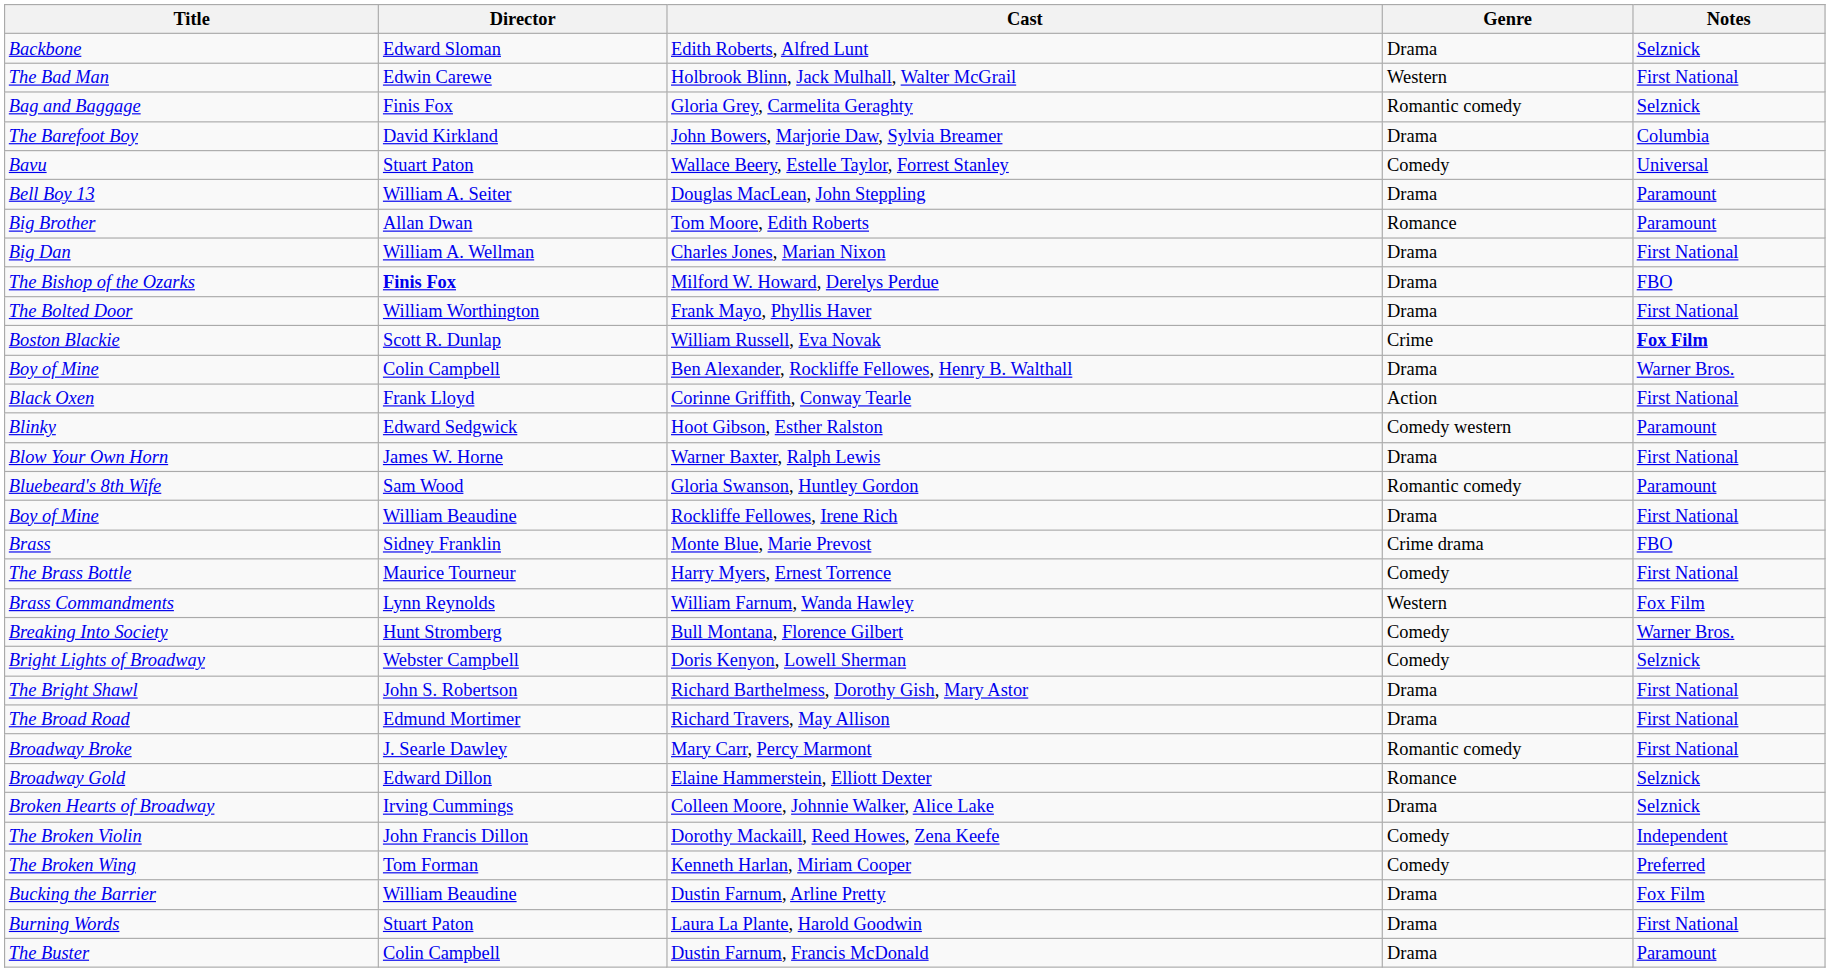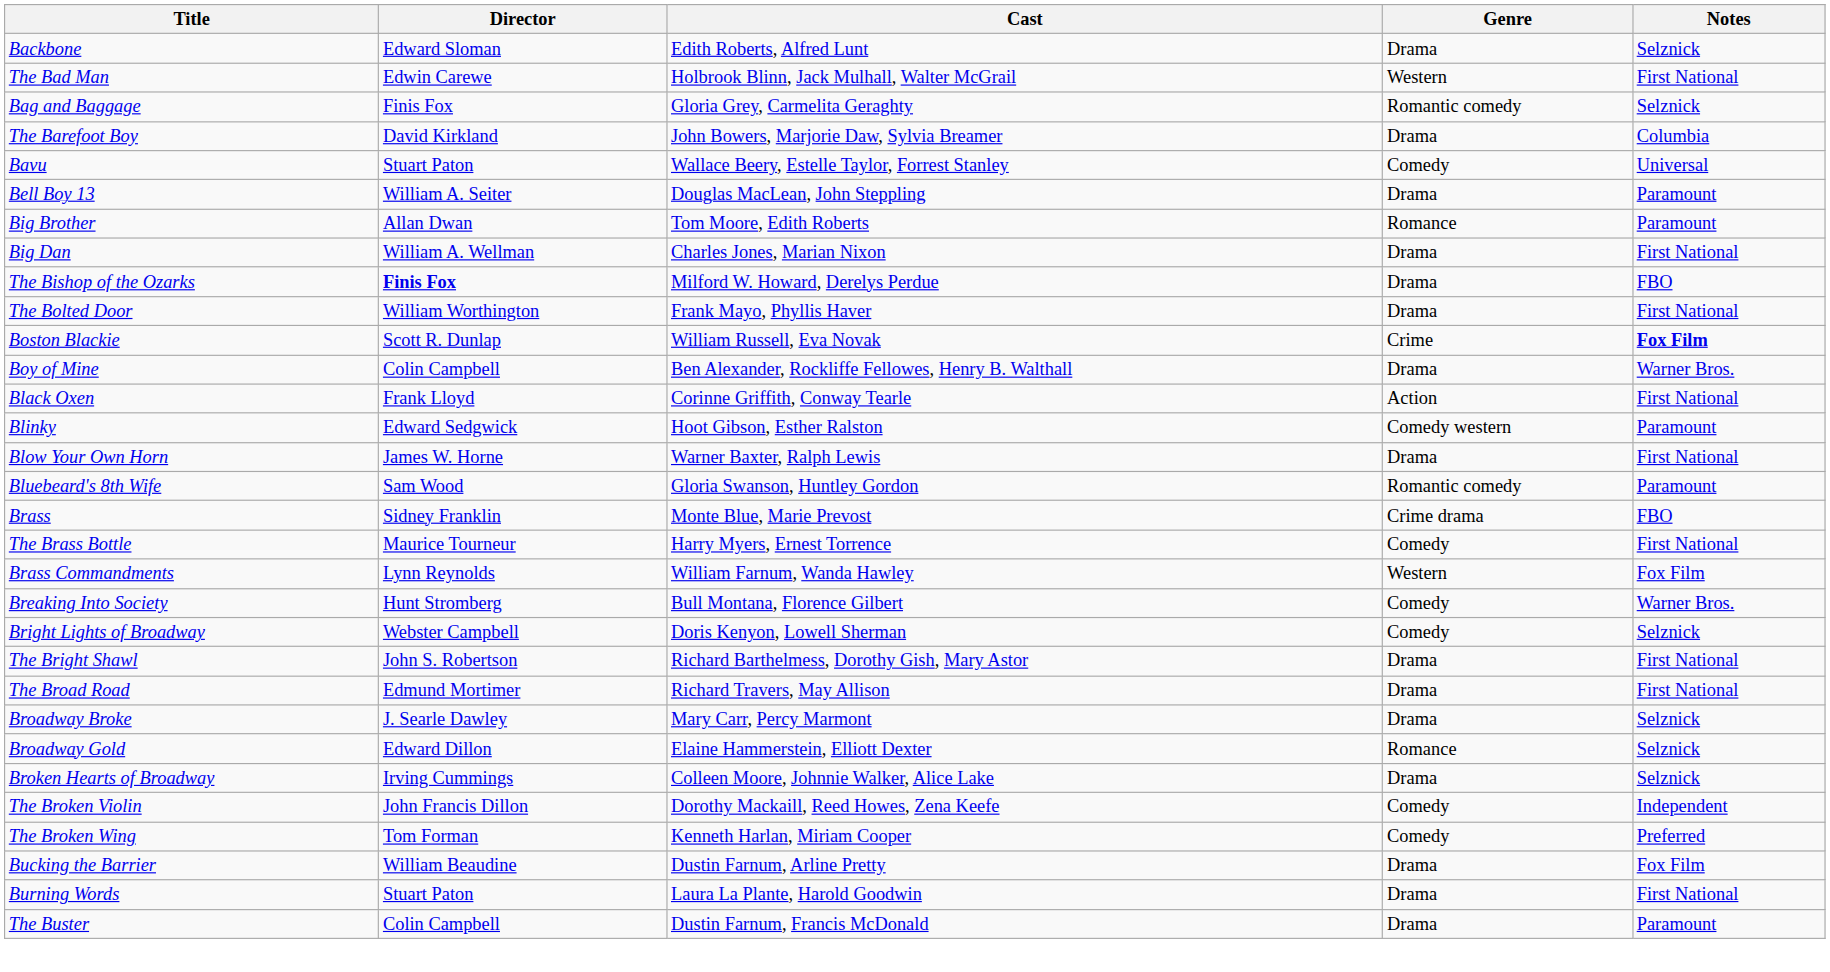- row: Boy of Mine | William Beaudine | Rockliffe Fellowes, Irene Rich | Drama | First National
Mary Carr, Percy Marmont | Genre: Romantic comedy -> Drama
Mary Carr, Percy Marmont | Notes: First National -> Selznick
